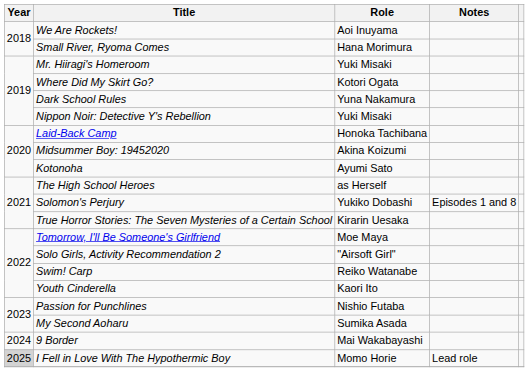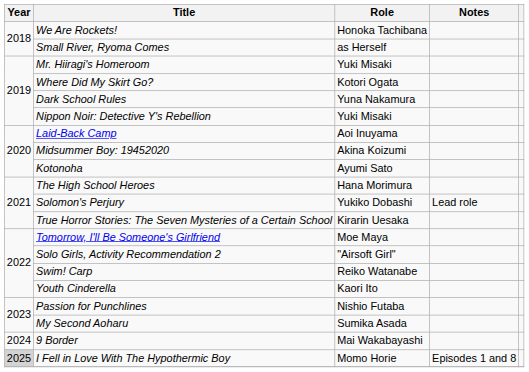We Are Rockets! | Role: Aoi Inuyama -> Honoka Tachibana
Small River, Ryoma Comes | Role: Hana Morimura -> as Herself
Laid-Back Camp | Role: Honoka Tachibana -> Aoi Inuyama
The High School Heroes | Role: as Herself -> Hana Morimura
Solomon's Perjury | Notes: Episodes 1 and 8 -> Lead role
I Fell in Love With The Hypothermic Boy | Notes: Lead role -> Episodes 1 and 8
